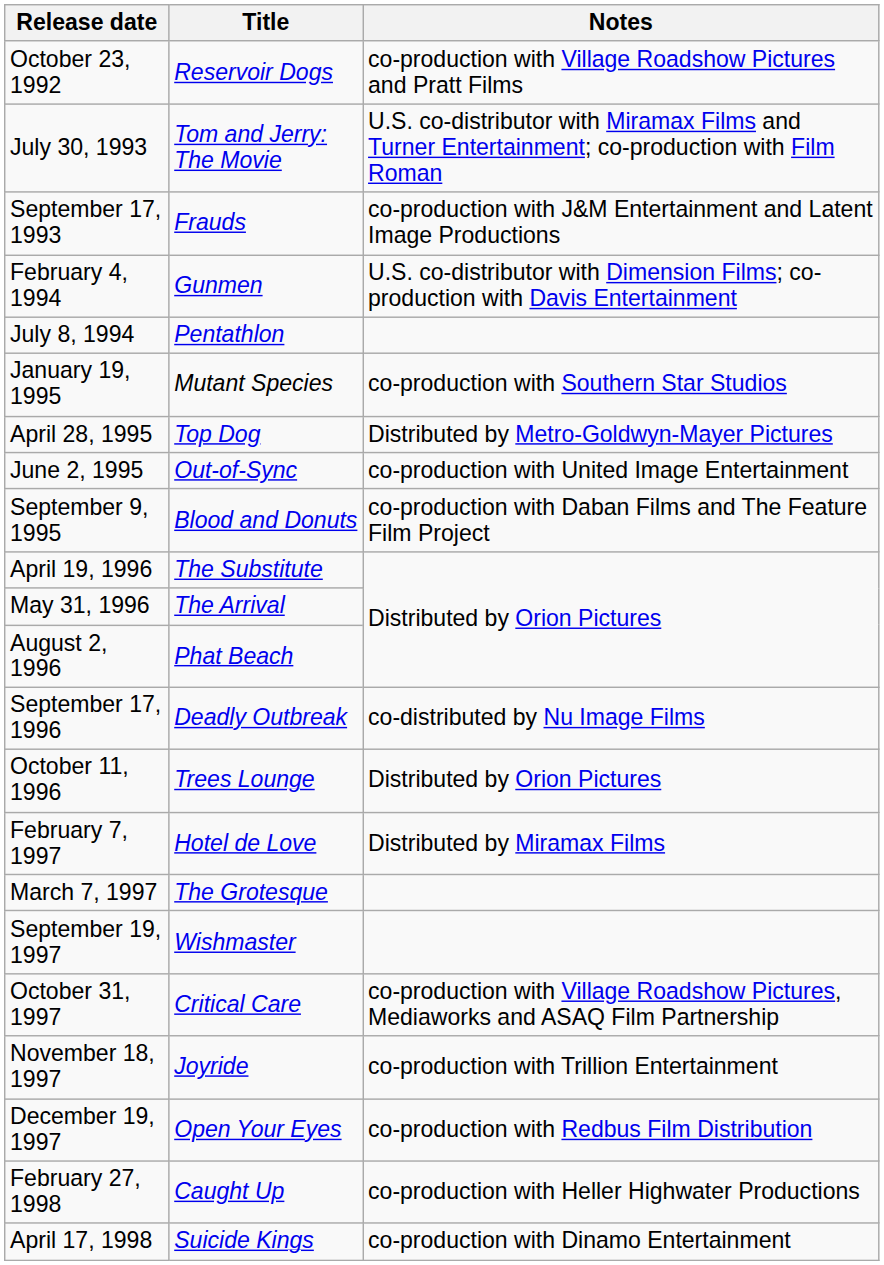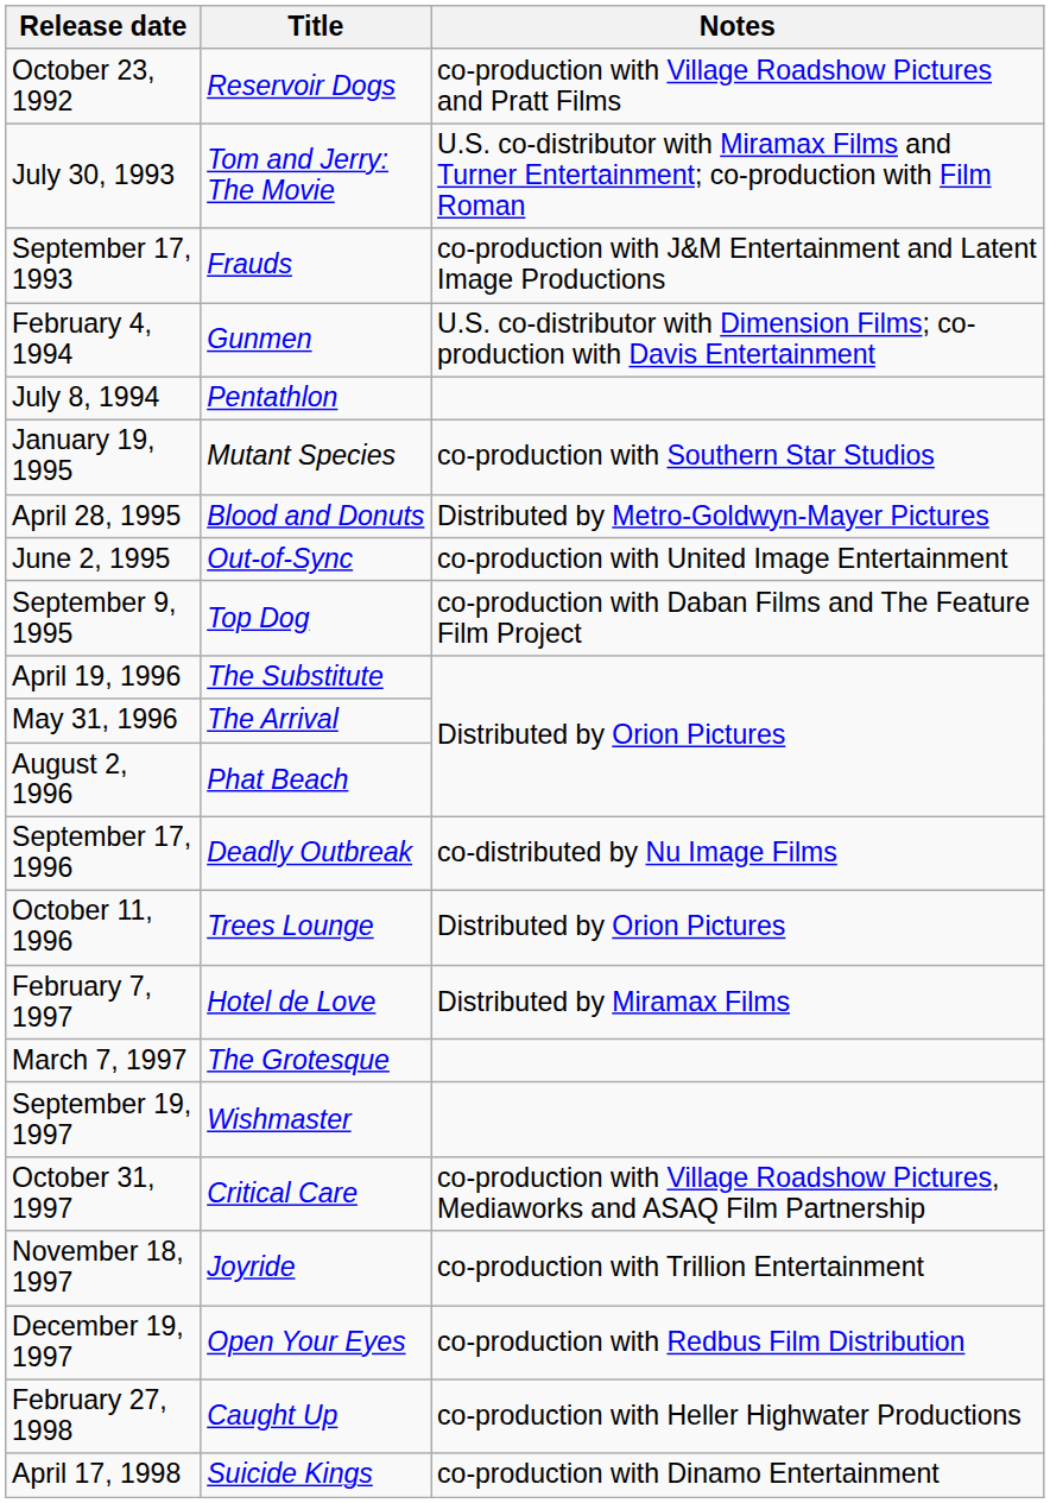April 28, 1995 | Title: Top Dog -> Blood and Donuts
September 9, 1995 | Title: Blood and Donuts -> Top Dog
